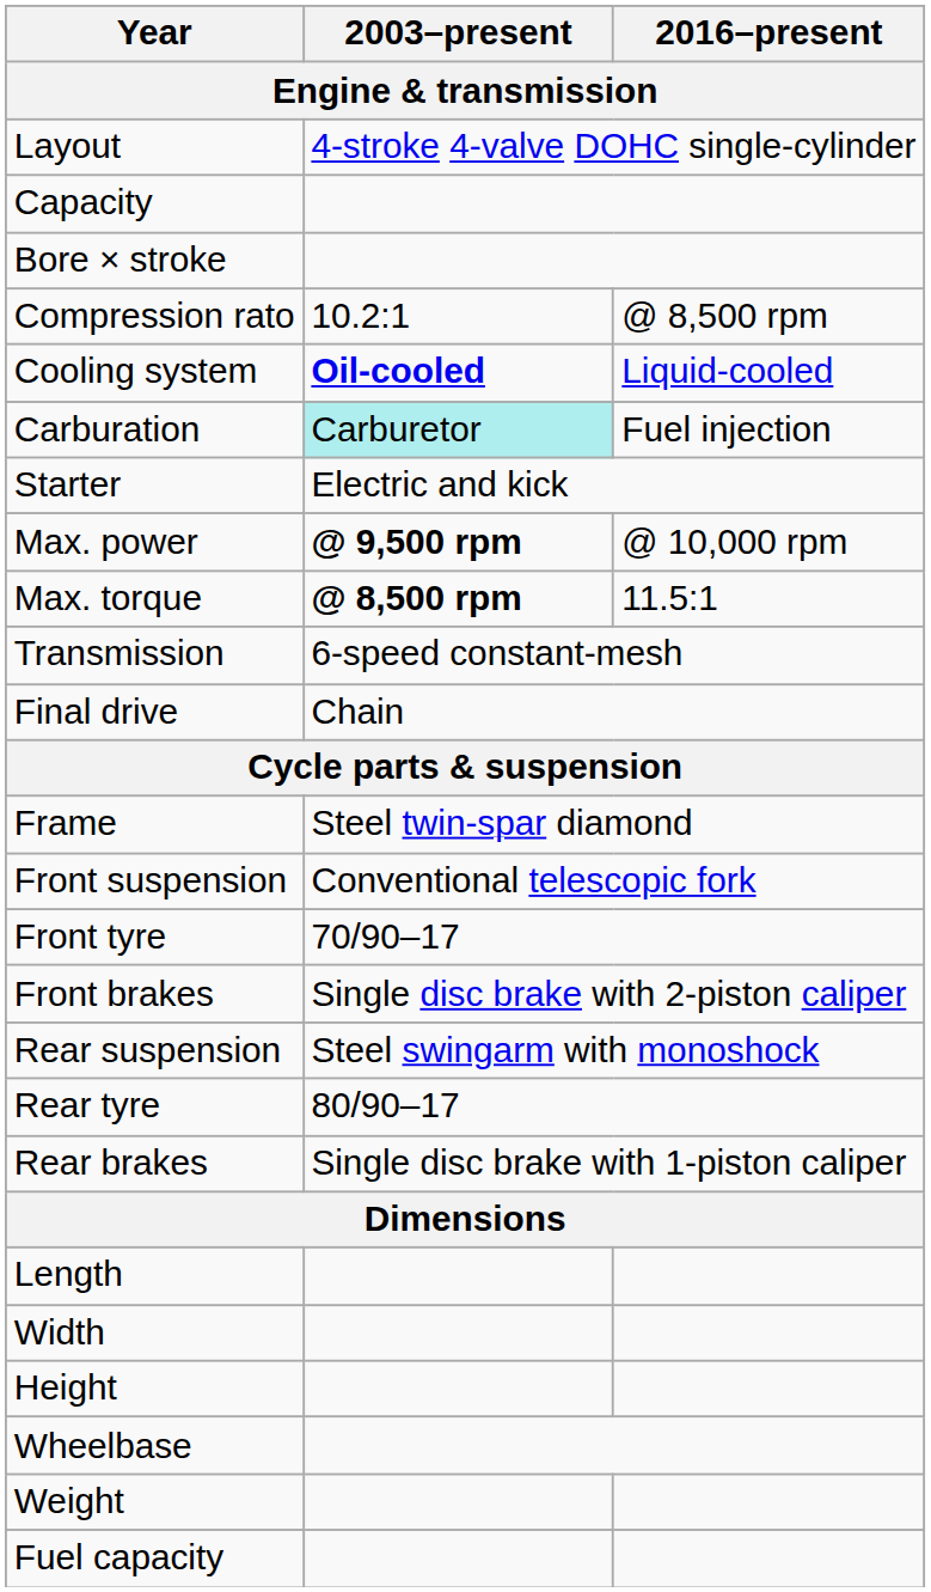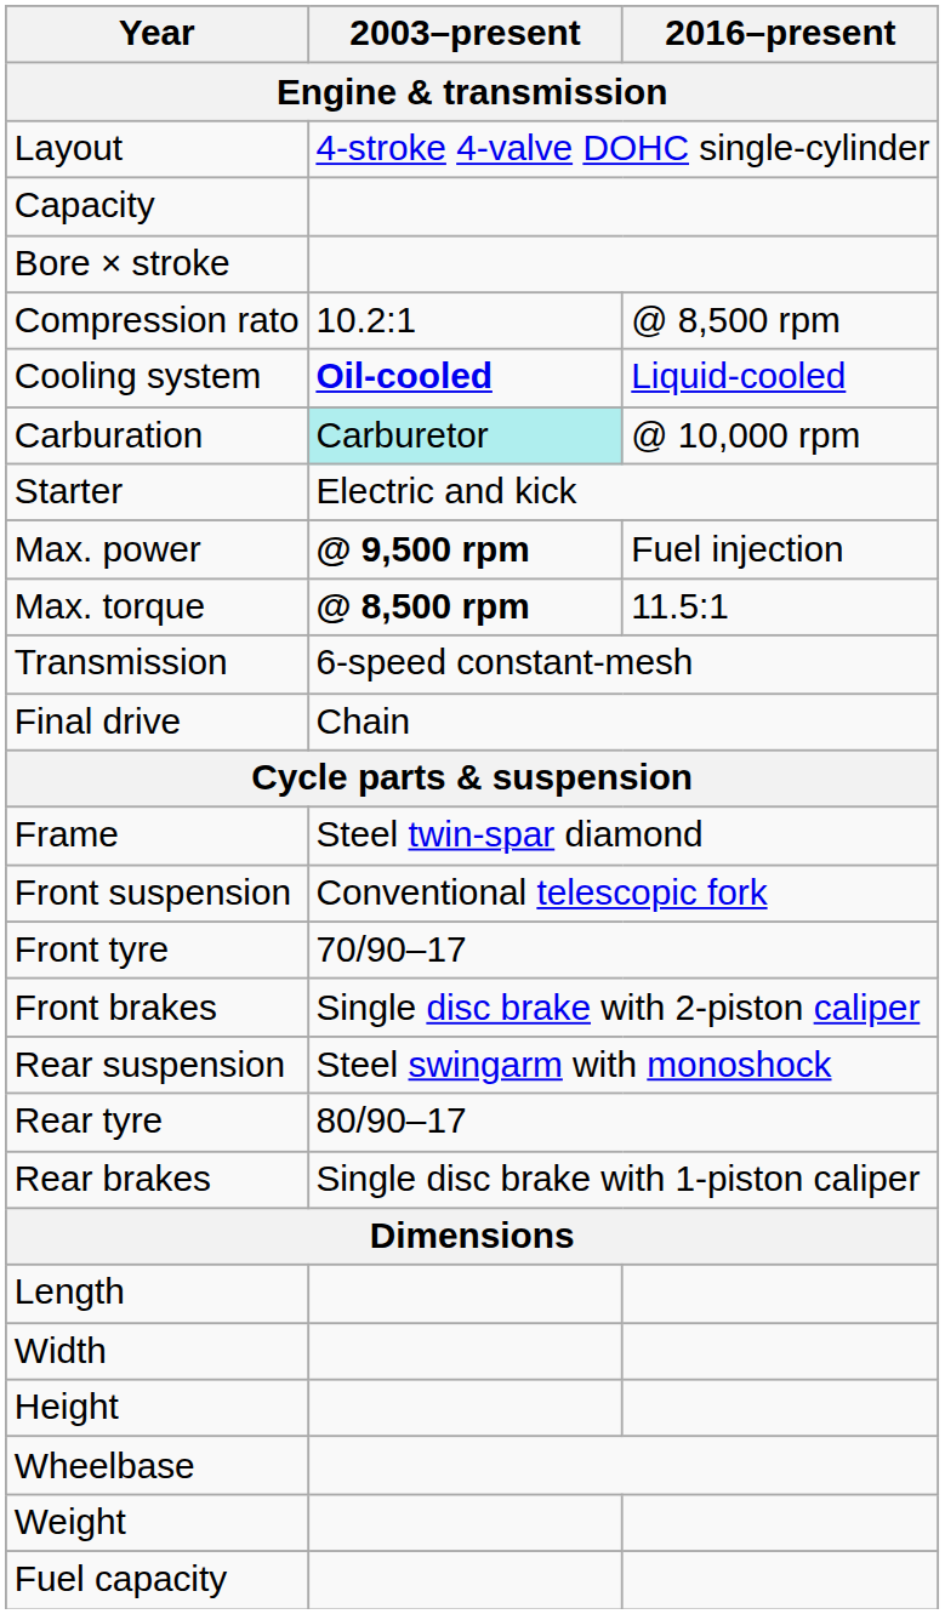Carburation | 2016–present: Fuel injection -> @ 10,000 rpm
Max. power | 2016–present: @ 10,000 rpm -> Fuel injection
